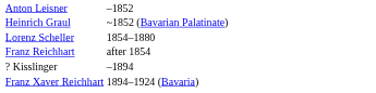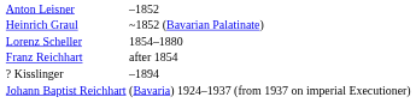- row: Franz Xaver Reichhart | 1894–1924 (Bavaria)
+ row: Johann Baptist Reichhart | (Bavaria) 1924–1937 (from 1937 on imperial Executioner)
